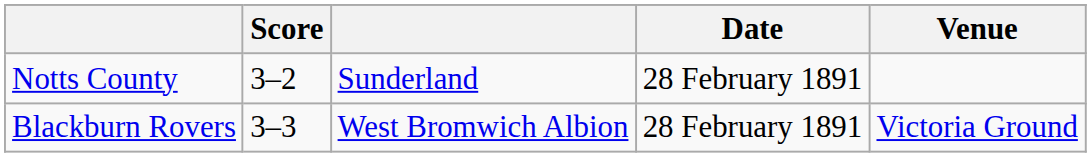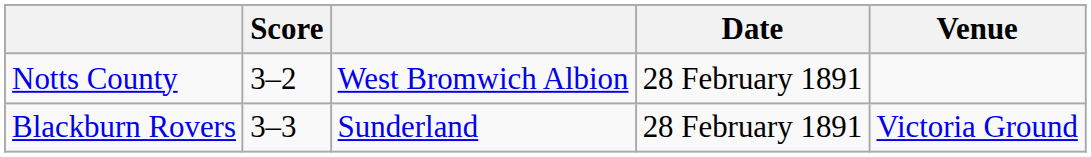Notts County | column 3: Sunderland -> West Bromwich Albion
Blackburn Rovers | column 3: West Bromwich Albion -> Sunderland
